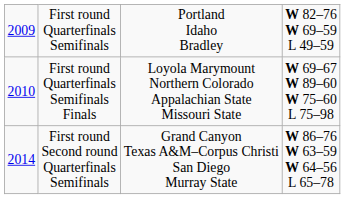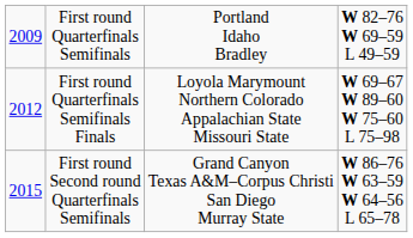First round Quarterfinals Semifinals Finals | column 1: 2010 -> 2012
First round Second round Quarterfinals Semifinals | column 1: 2014 -> 2015
